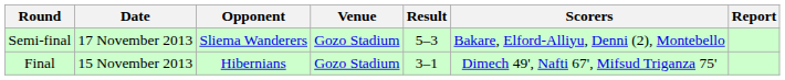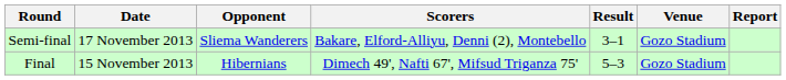columns swapped: Venue <-> Scorers
Semi-final | Result: 5–3 -> 3–1
Final | Result: 3–1 -> 5–3
